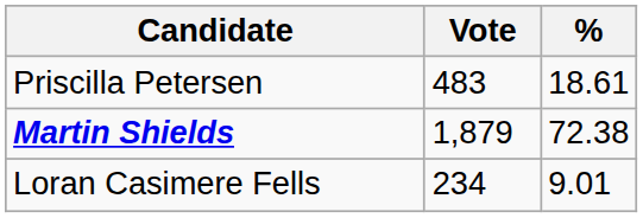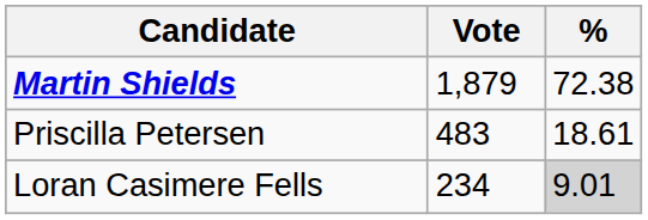rows swapped: Martin Shields <-> Priscilla Petersen
Loran Casimere Fells | %: no background -> lightgrey background
